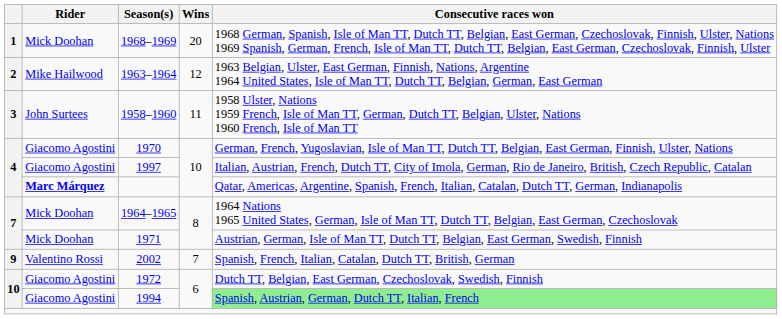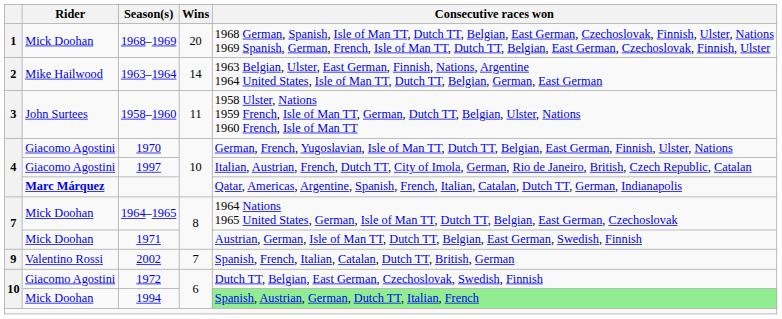1963–1964 | Wins: 12 -> 14
1994 | Rider: Giacomo Agostini -> Mick Doohan
